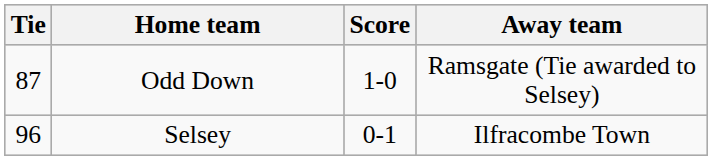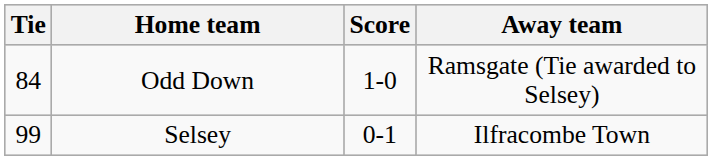Odd Down | Tie: 87 -> 84
Selsey | Tie: 96 -> 99
